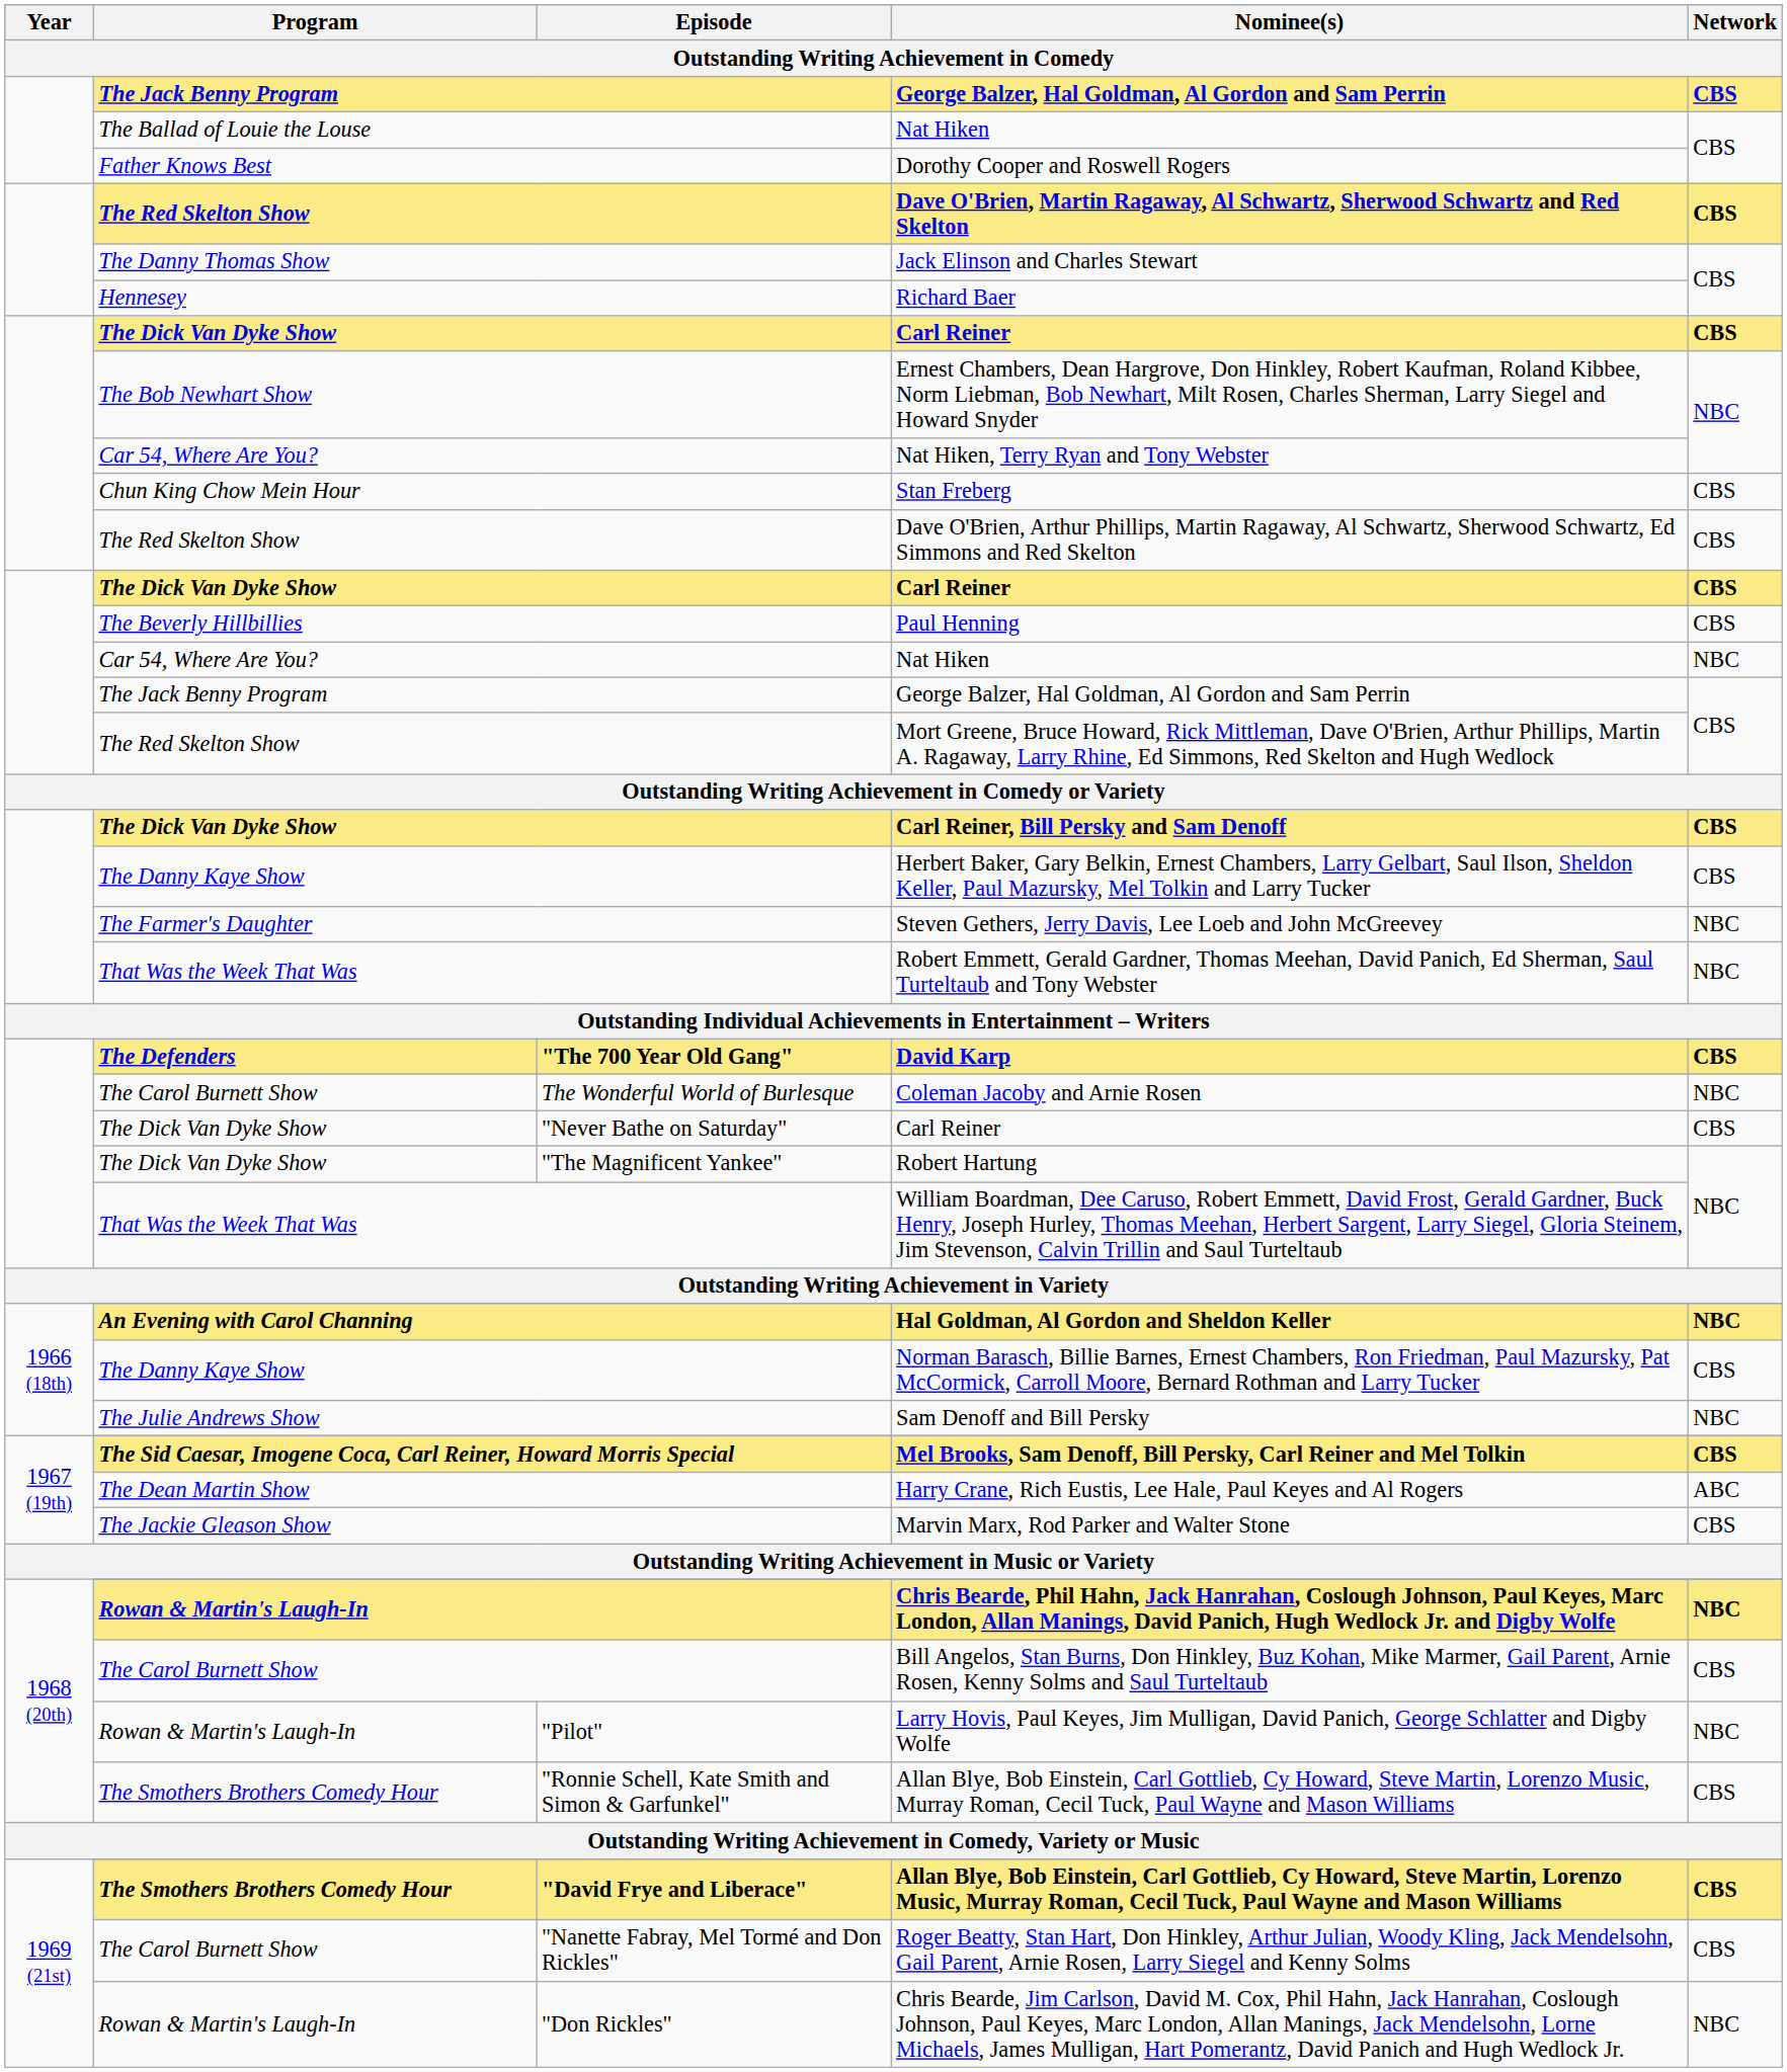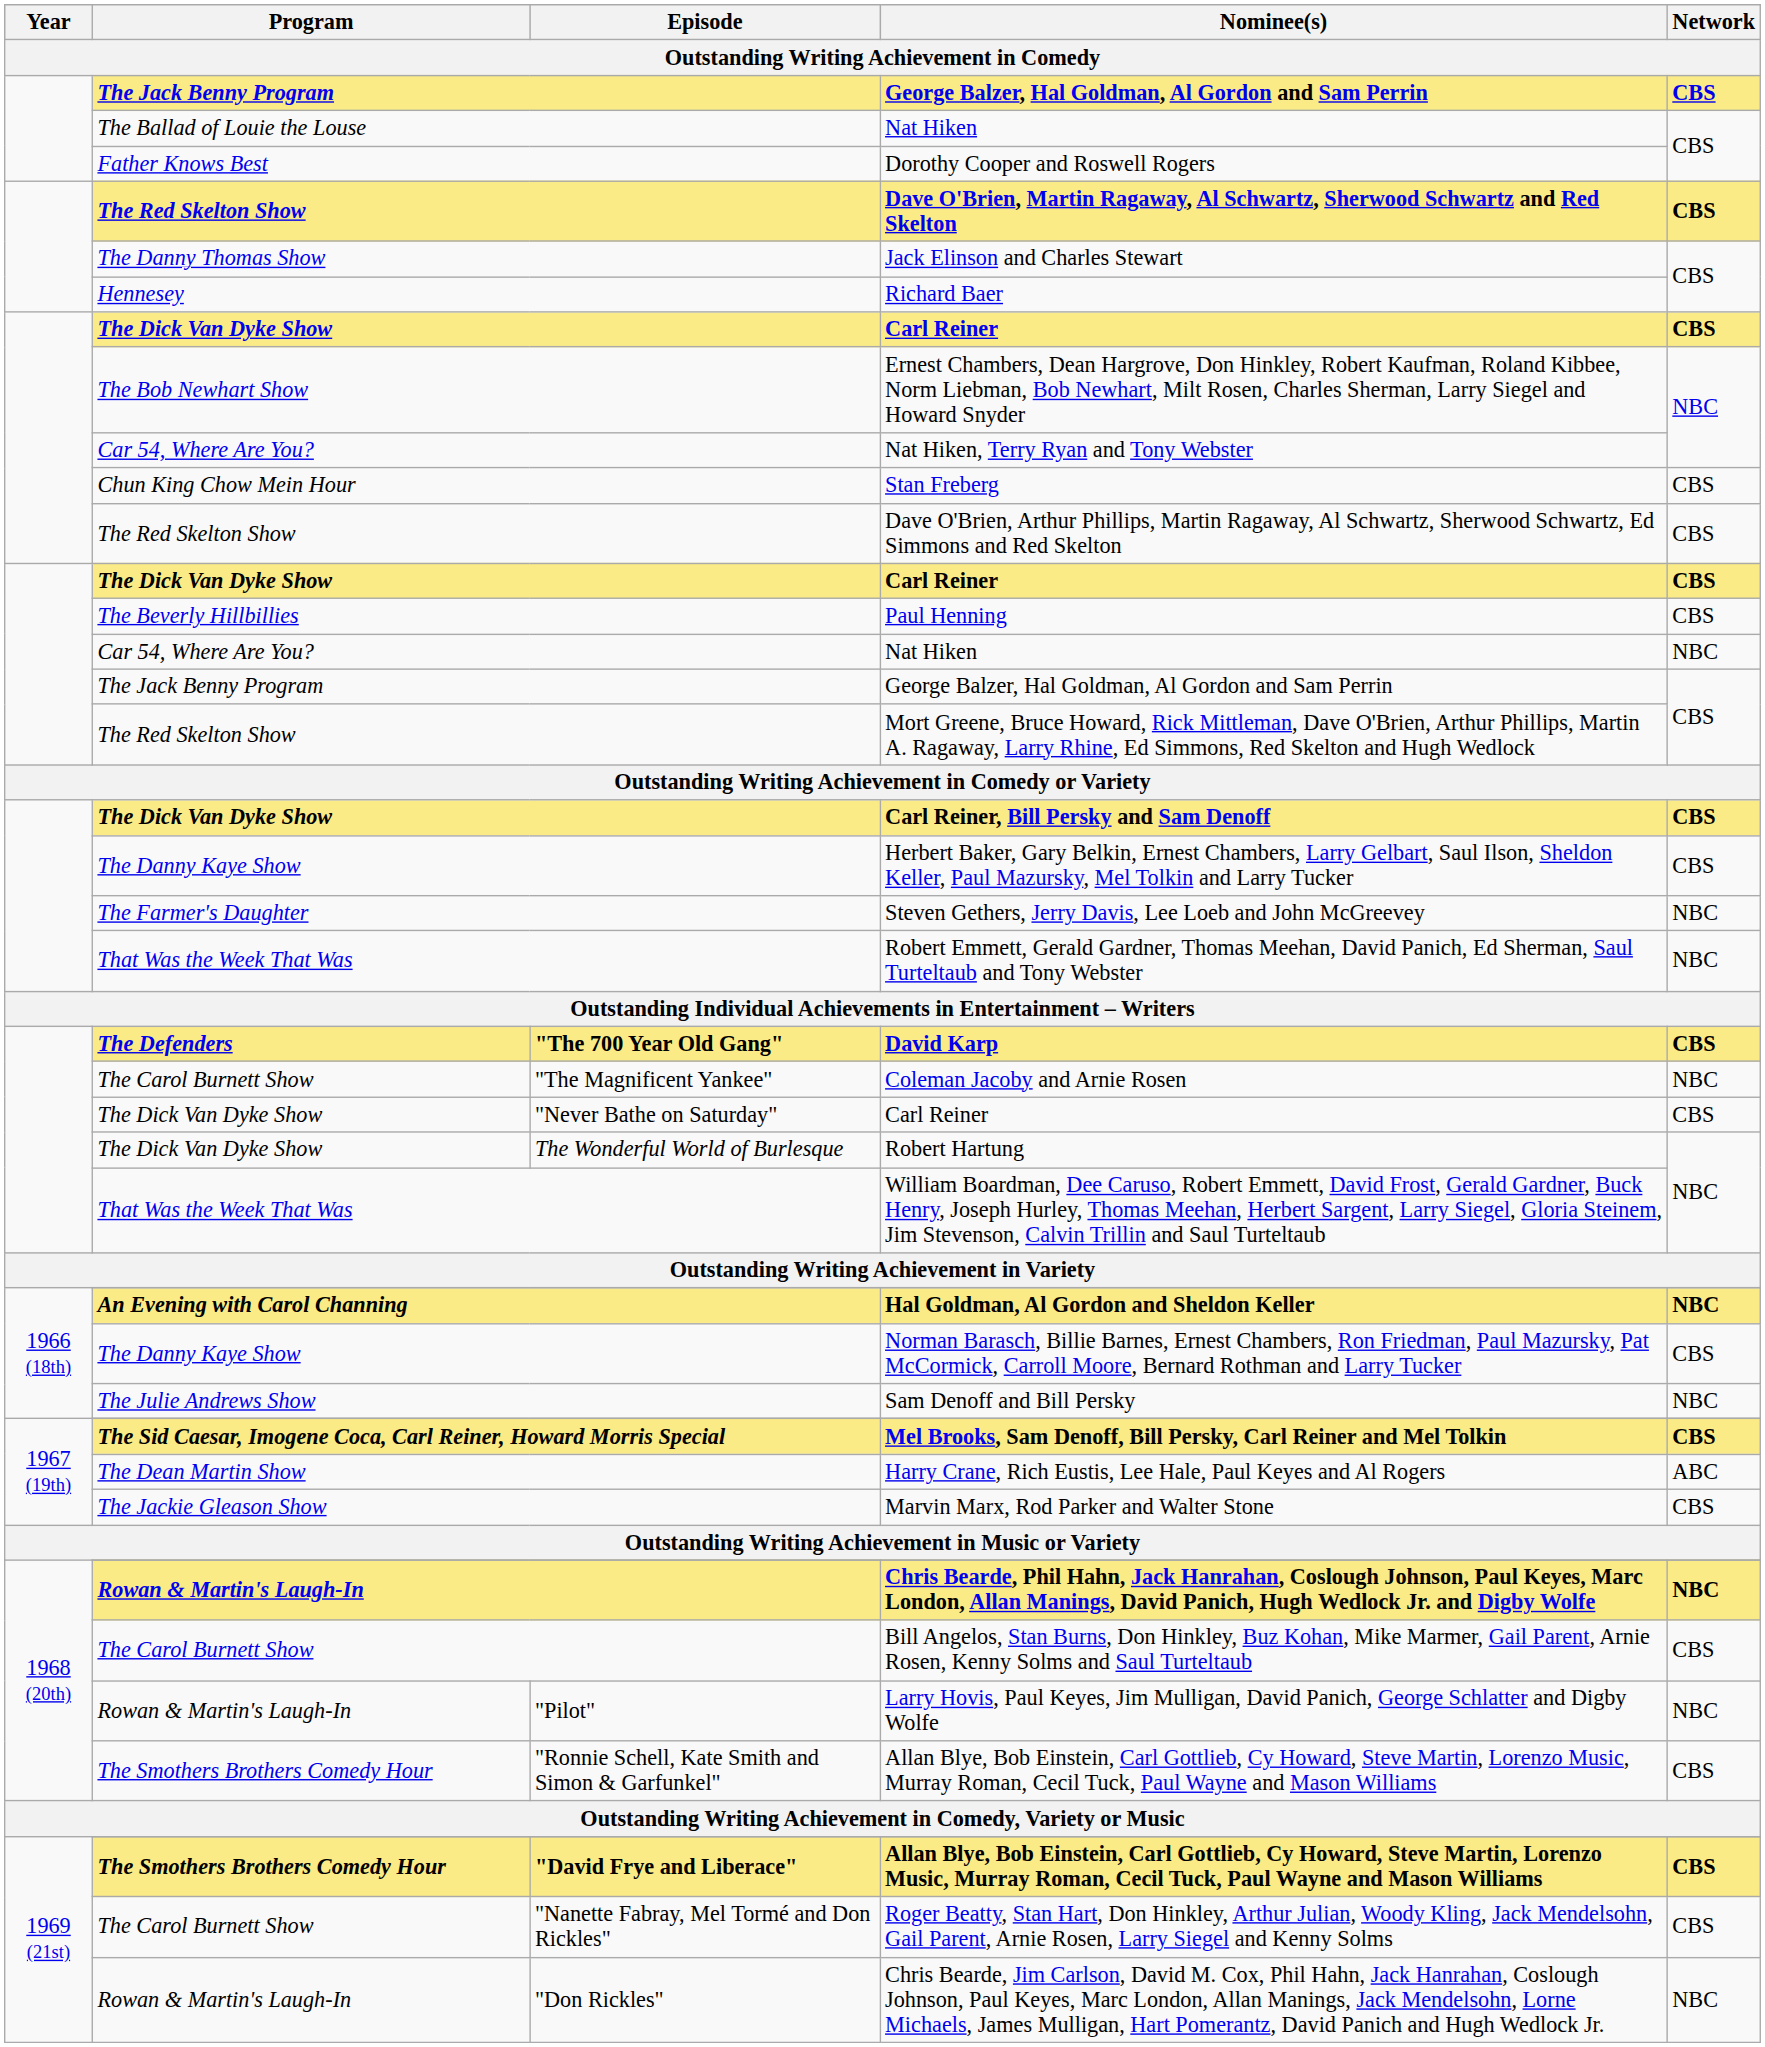Coleman Jacoby and Arnie Rosen | Episode: The Wonderful World of Burlesque -> "The Magnificent Yankee"
Robert Hartung | Episode: "The Magnificent Yankee" -> The Wonderful World of Burlesque
